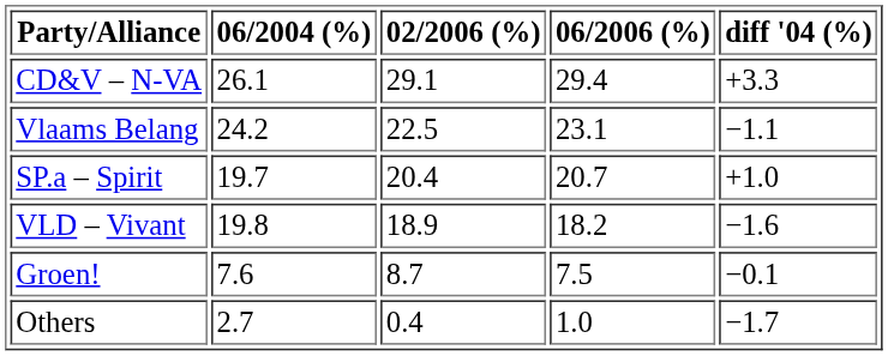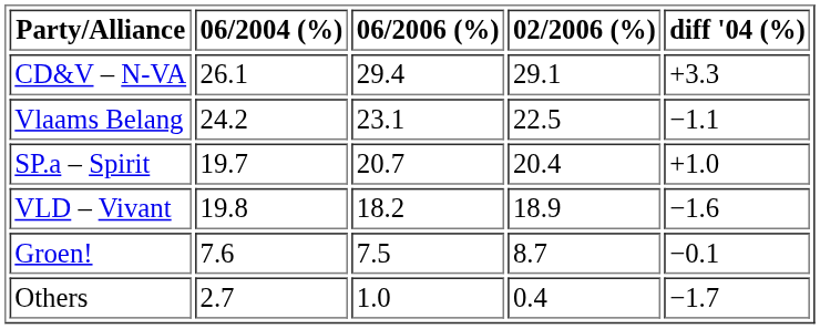columns swapped: 02/2006 (%) <-> 06/2006 (%)
